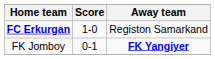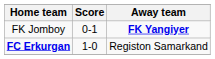rows swapped: FC Erkurgan <-> FK Jomboy
